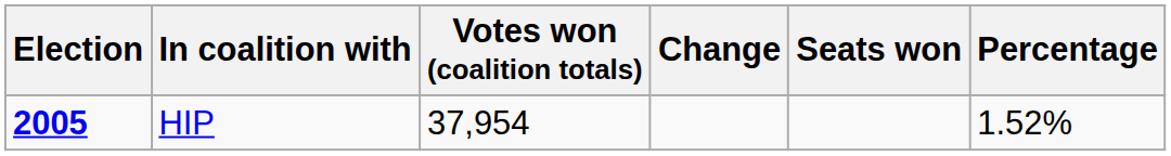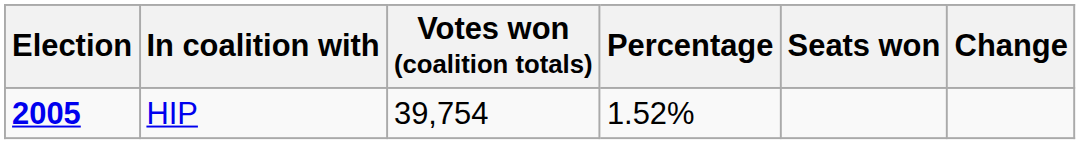columns swapped: Percentage <-> Change
HIP | Votes won (coalition totals): 37,954 -> 39,754
